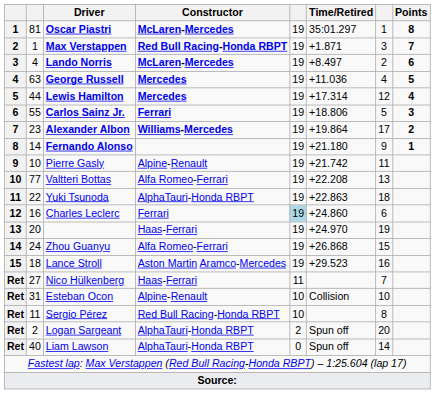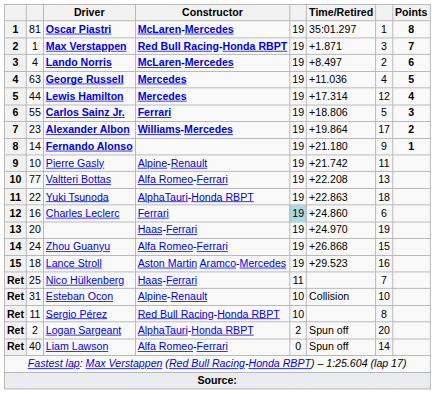Nico Hülkenberg | column 2: 27 -> 25
Liam Lawson | Constructor: AlphaTauri-Honda RBPT -> Alfa Romeo-Ferrari
